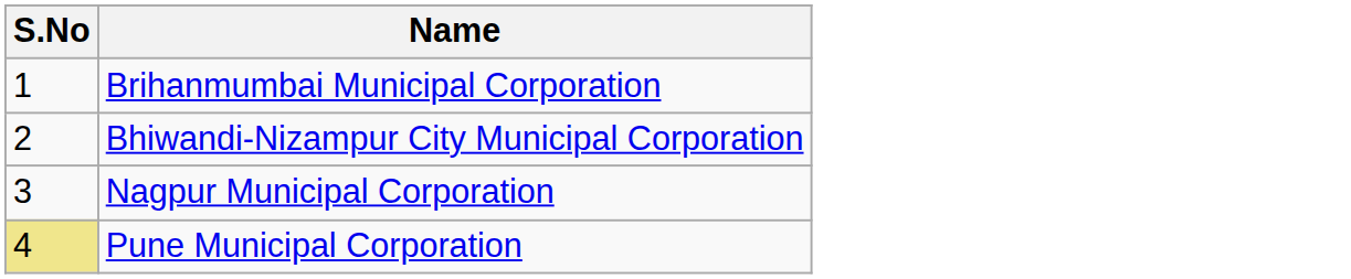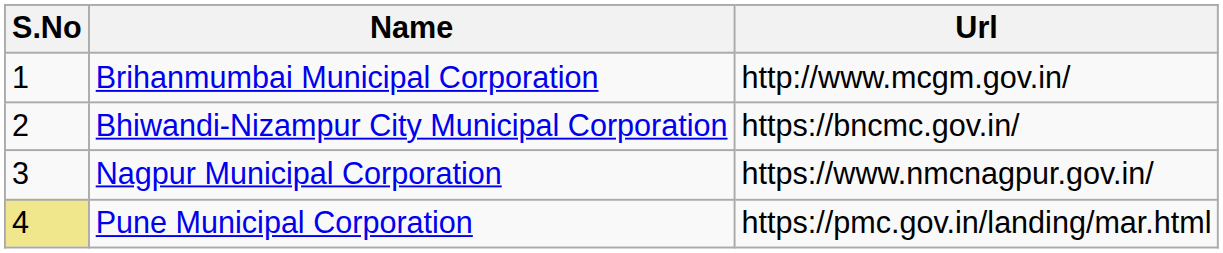+ column: Url | http://www.mcgm.gov.in/ | https://bncmc.gov.in/ | https://www.nmcnagpur.gov.in/ | https://pmc.gov.in/landing/mar.html
